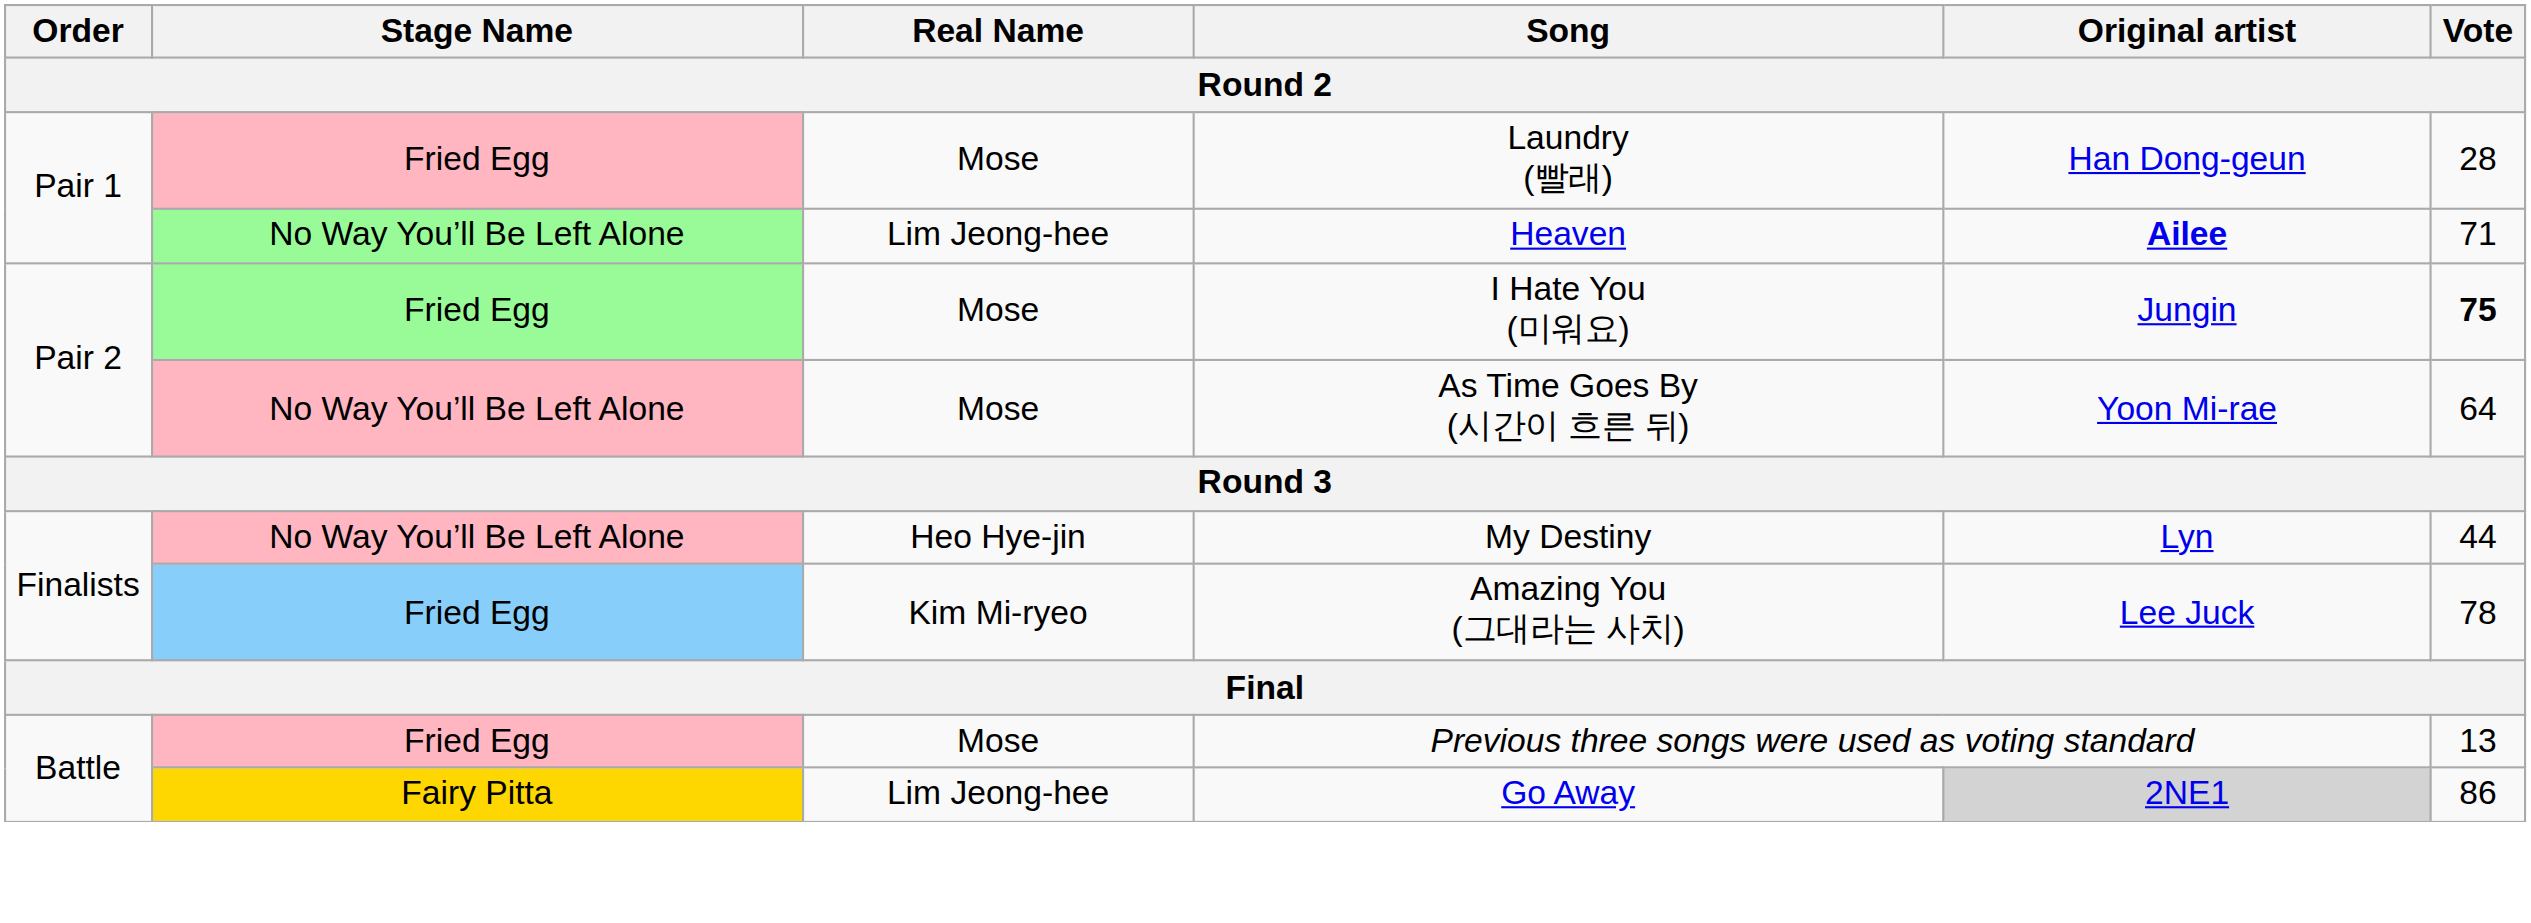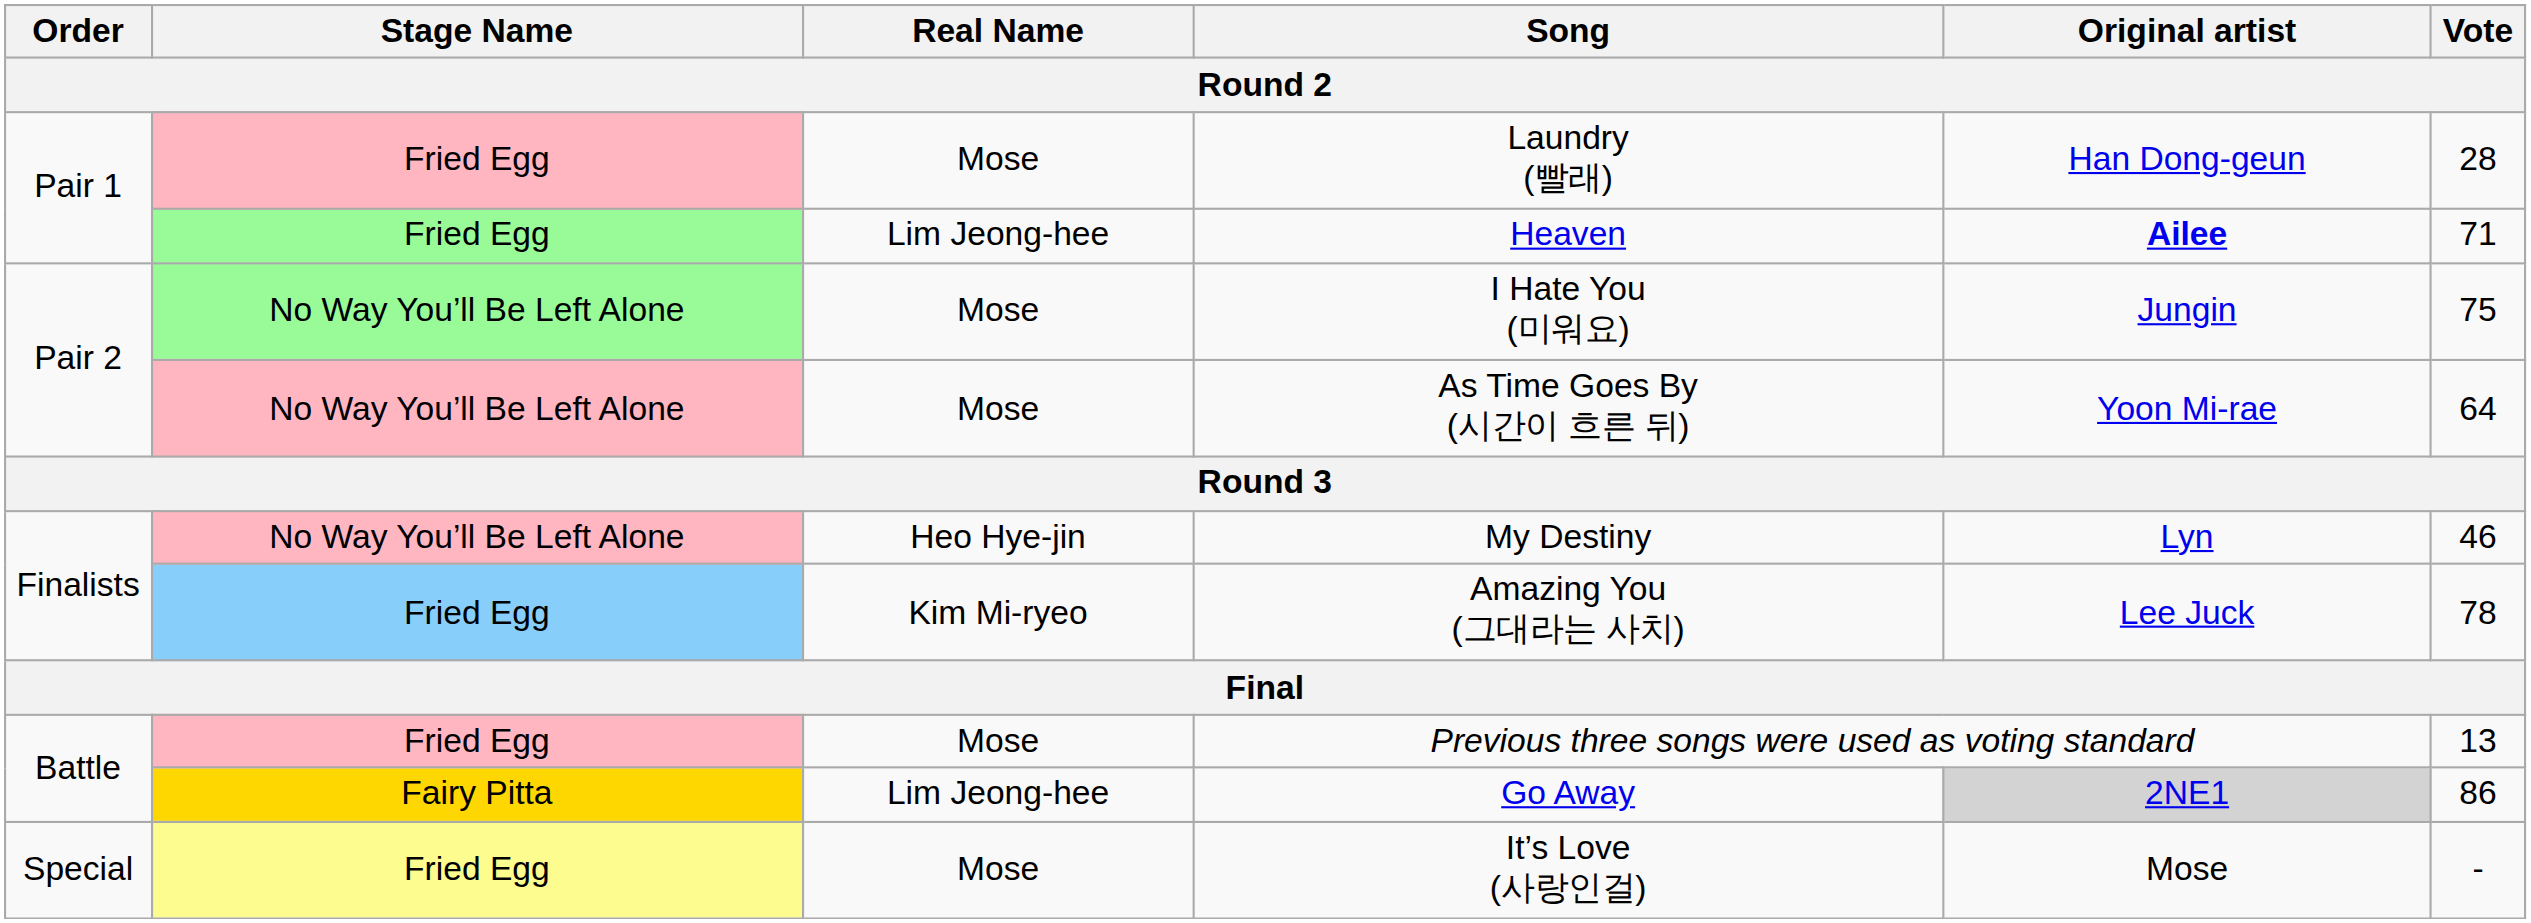Heaven | Stage Name: No Way You’ll Be Left Alone -> Fried Egg
I Hate You (미워요) | Stage Name: Fried Egg -> No Way You’ll Be Left Alone
I Hate You (미워요) | Vote: bold -> normal
My Destiny | Vote: 44 -> 46
+ row: Special | Fried Egg | Mose | It’s Love (사랑인걸) | Mose | -
